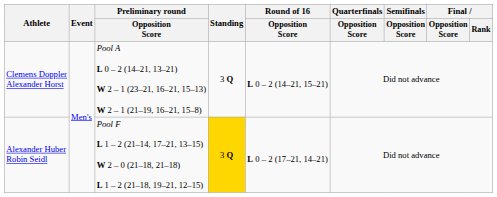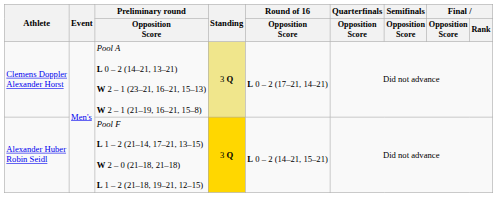Clemens Doppler Alexander Horst | Standing: no background -> khaki background
Clemens Doppler Alexander Horst | Round of 16 / Opposition Score: L 0 – 2 (14–21, 15–21) -> L 0 – 2 (17–21, 14–21)
Alexander Huber Robin Seidl | Round of 16 / Opposition Score: L 0 – 2 (17–21, 14–21) -> L 0 – 2 (14–21, 15–21)
